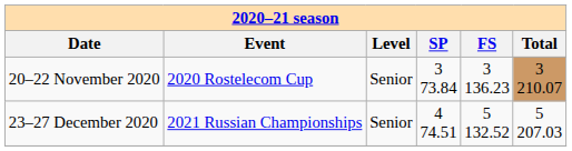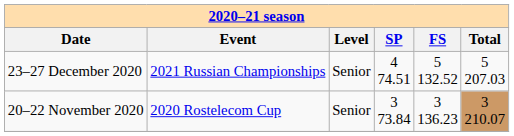rows swapped: 23–27 December 2020 <-> 20–22 November 2020
